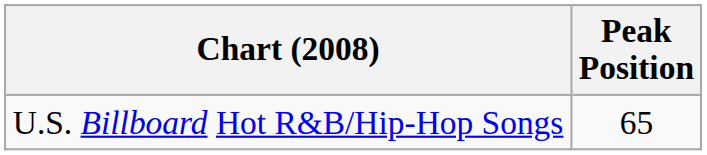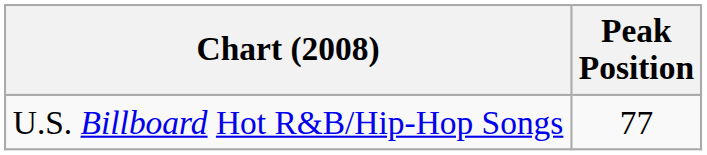U.S. Billboard Hot R&B/Hip-Hop Songs | Peak Position: 65 -> 77
